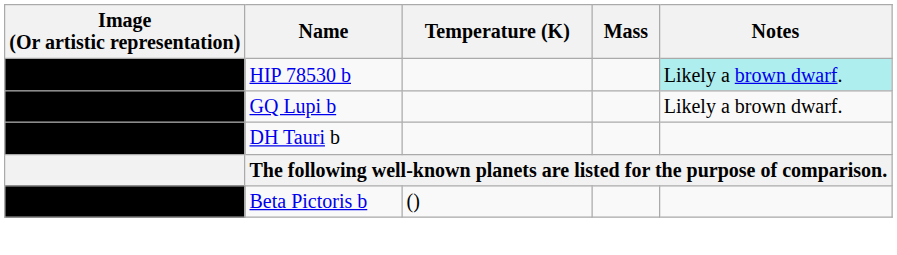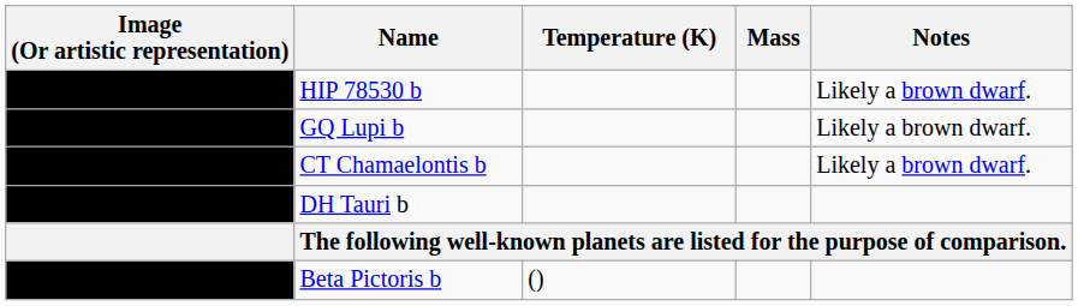HIP 78530 b | Notes: paleturquoise background -> no background
+ row: CT Chamaelontis b | Likely a brown dwarf.
